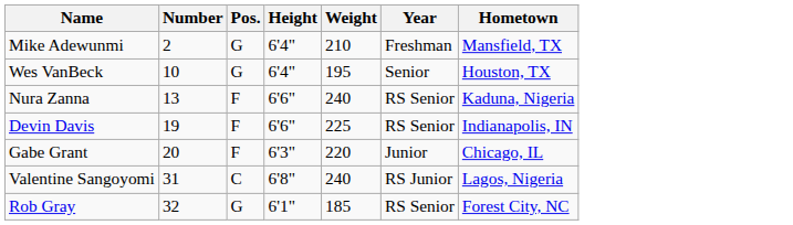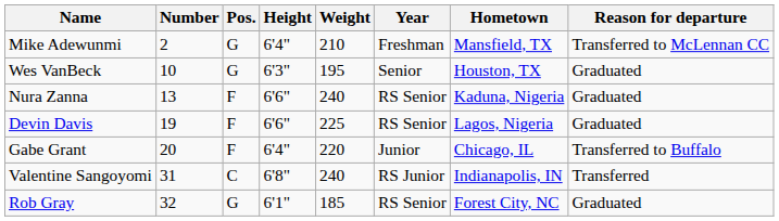+ column: Reason for departure | Transferred to McLennan CC | Graduated | Graduated | Graduated | Transferred to Buffalo | Transferred | Graduated
Wes VanBeck | Height: 6'4" -> 6'3"
Devin Davis | Hometown: Indianapolis, IN -> Lagos, Nigeria
Gabe Grant | Height: 6'3" -> 6'4"
Valentine Sangoyomi | Hometown: Lagos, Nigeria -> Indianapolis, IN
